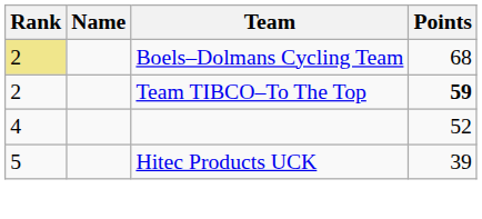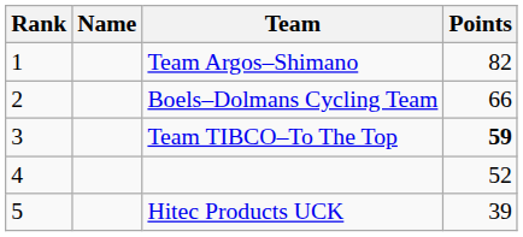+ row: 1 | Team Argos–Shimano | 82
Boels–Dolmans Cycling Team | Rank: khaki background -> no background
Boels–Dolmans Cycling Team | Points: 68 -> 66
Team TIBCO–To The Top | Rank: 2 -> 3
